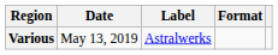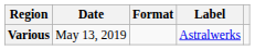columns swapped: Format <-> Label
